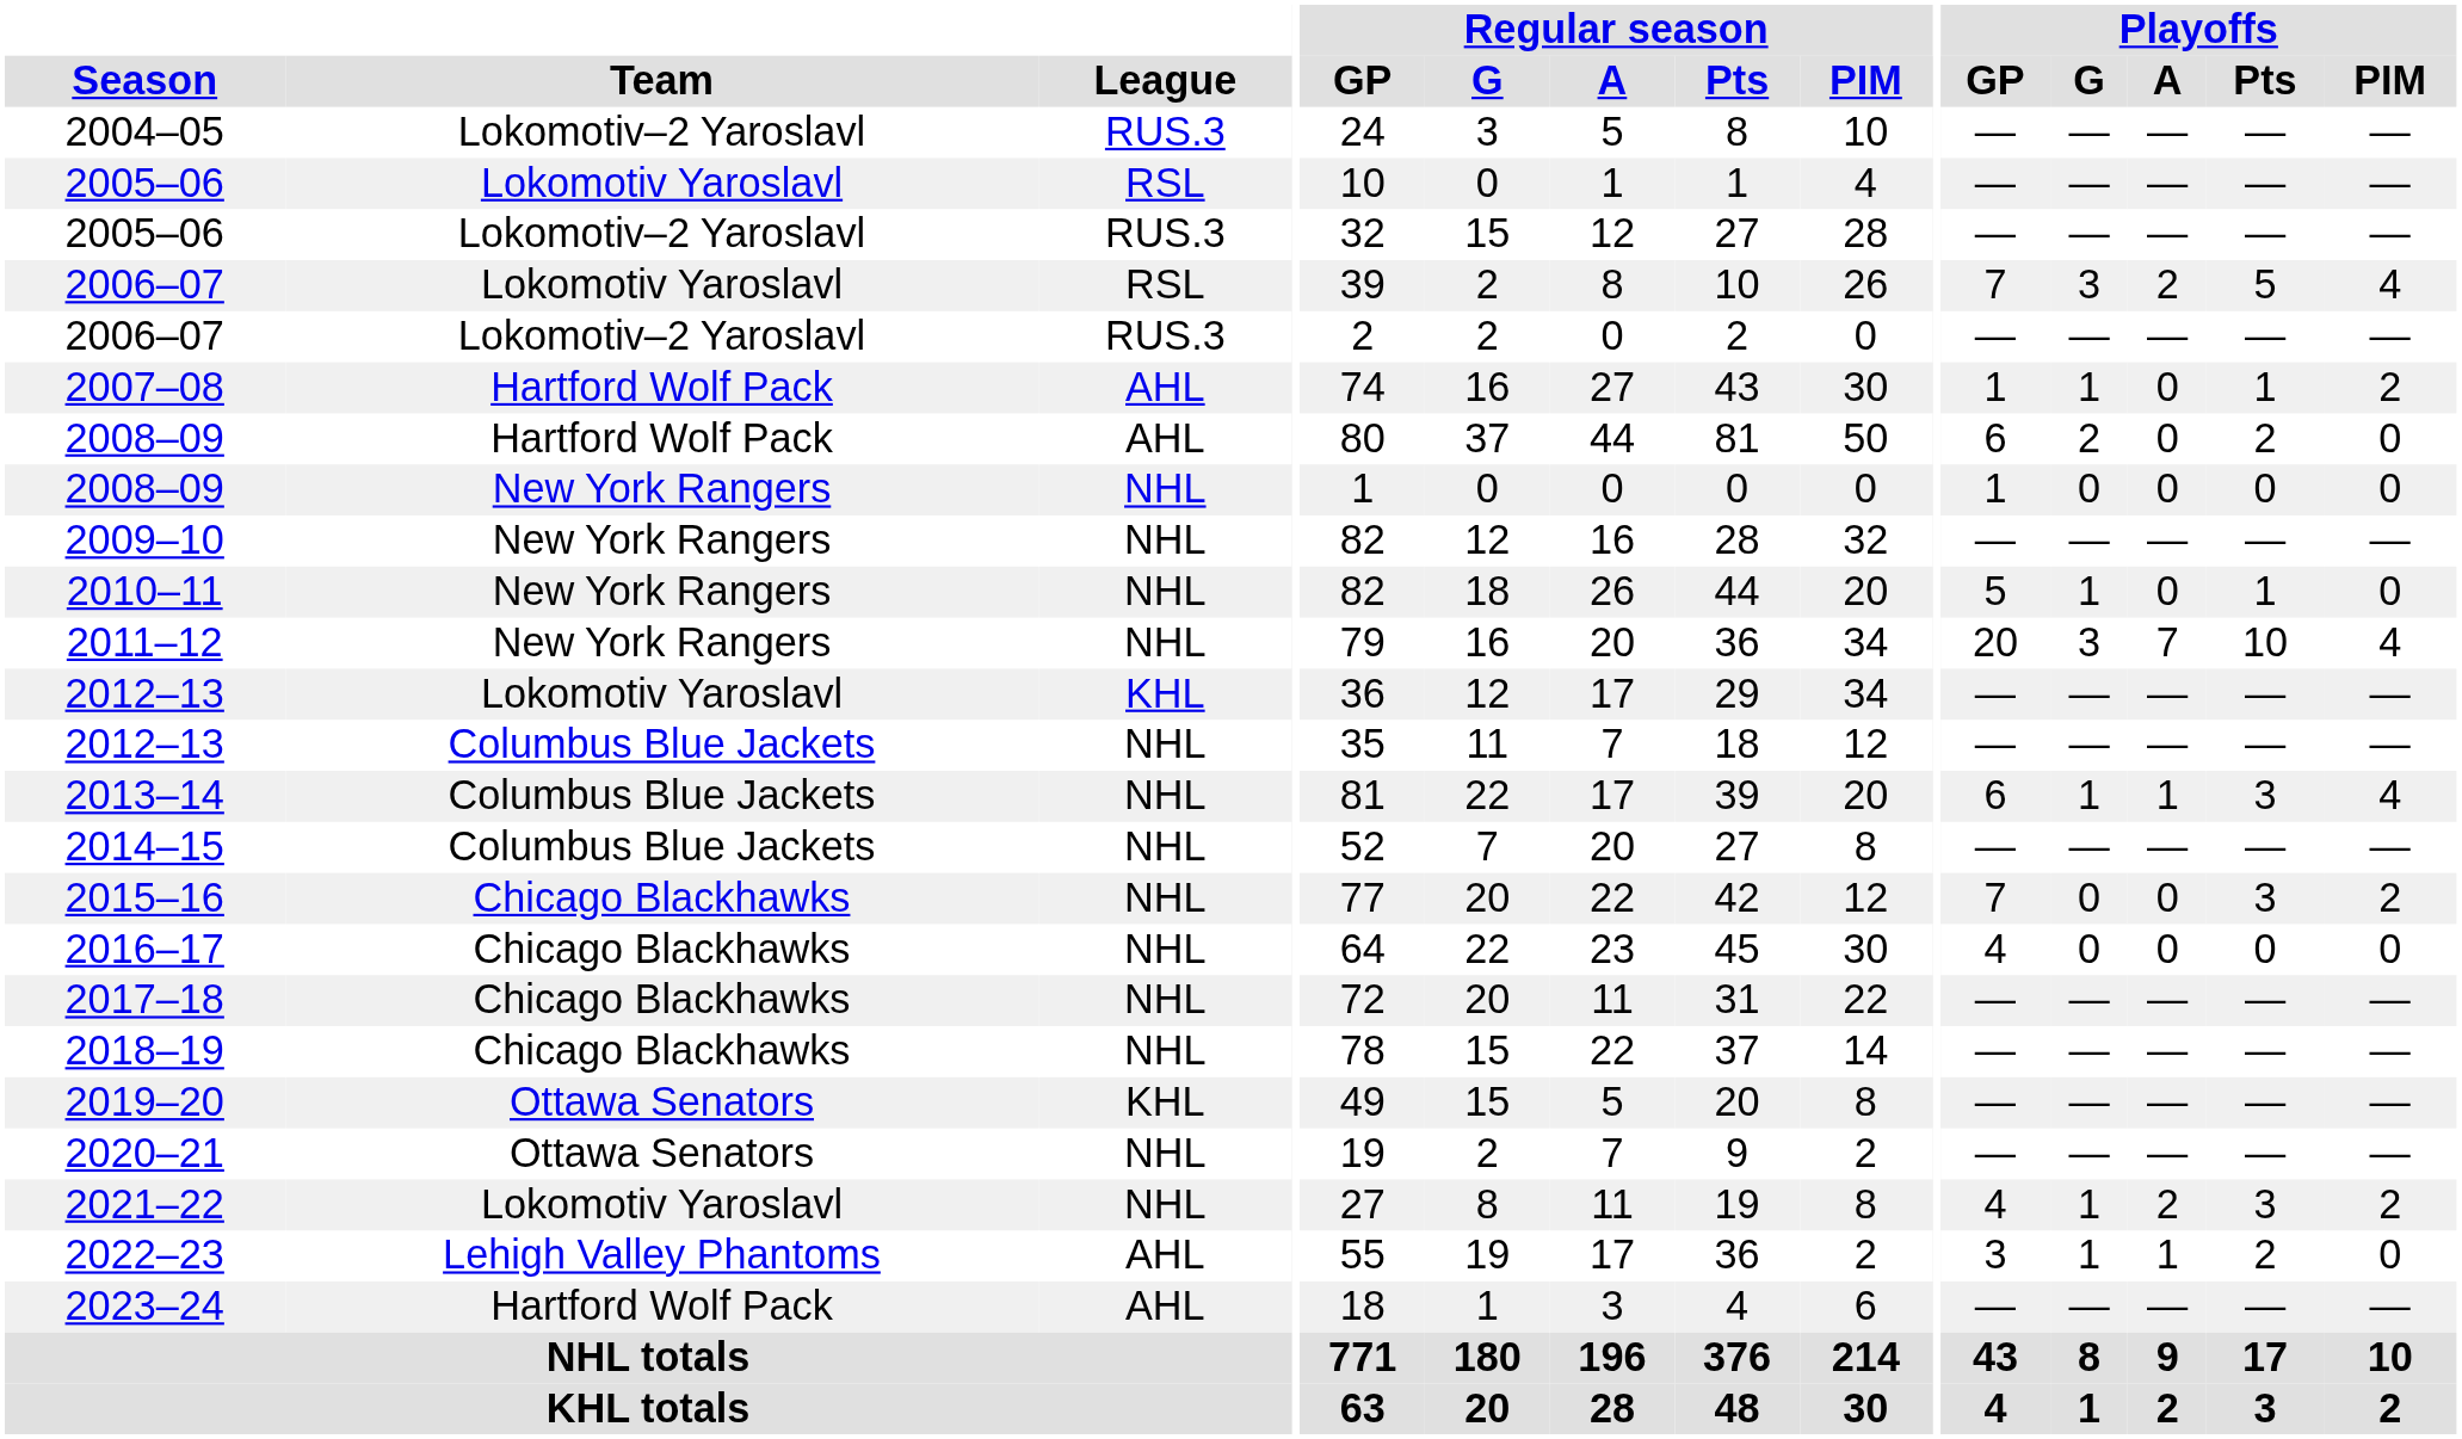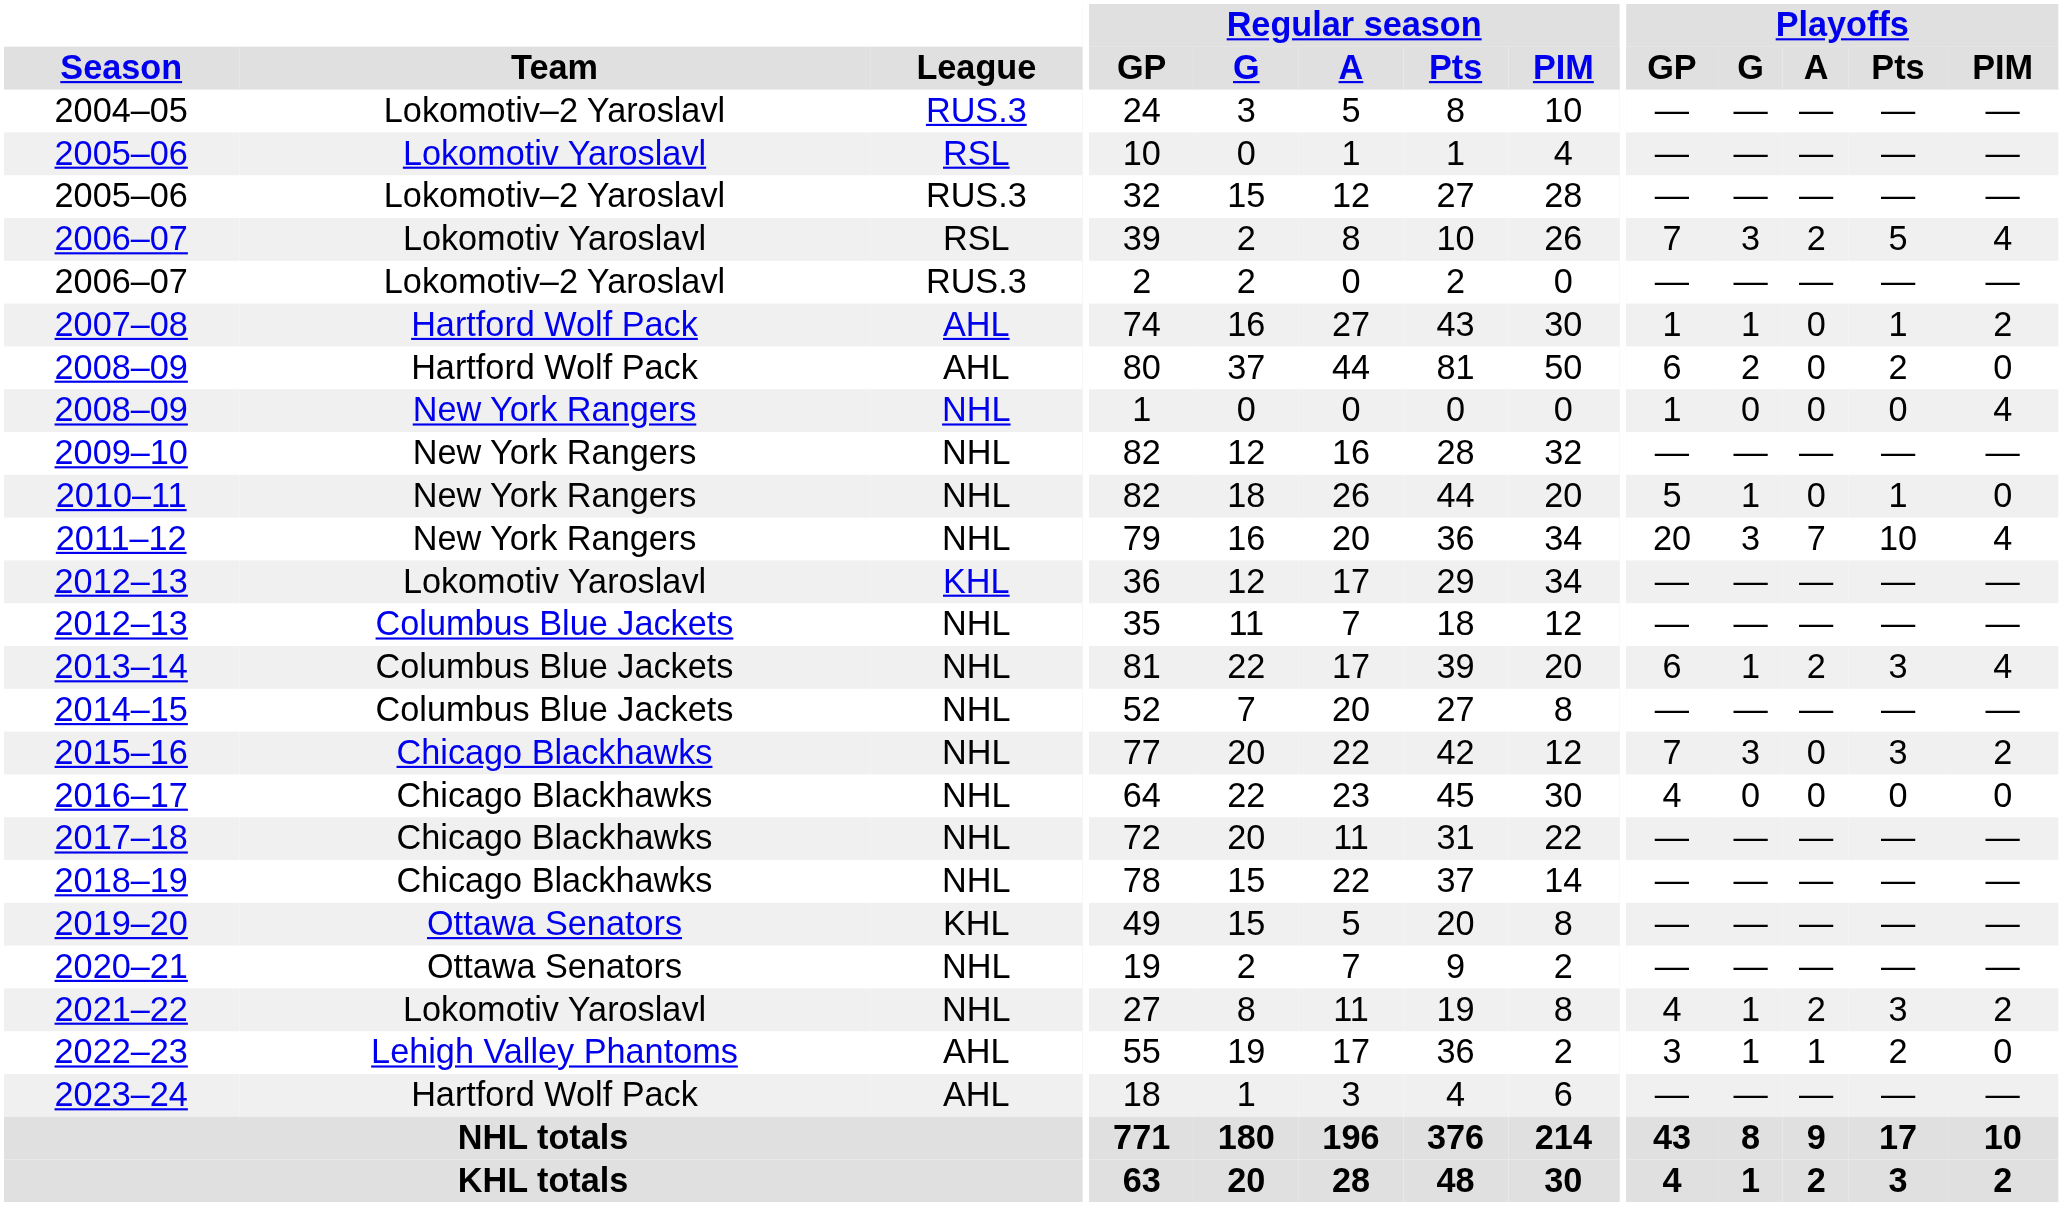2008–09 / New York Rangers | Playoffs / PIM: 0 -> 4
2013–14 | Playoffs / A: 1 -> 2
2015–16 | Playoffs / G: 0 -> 3
